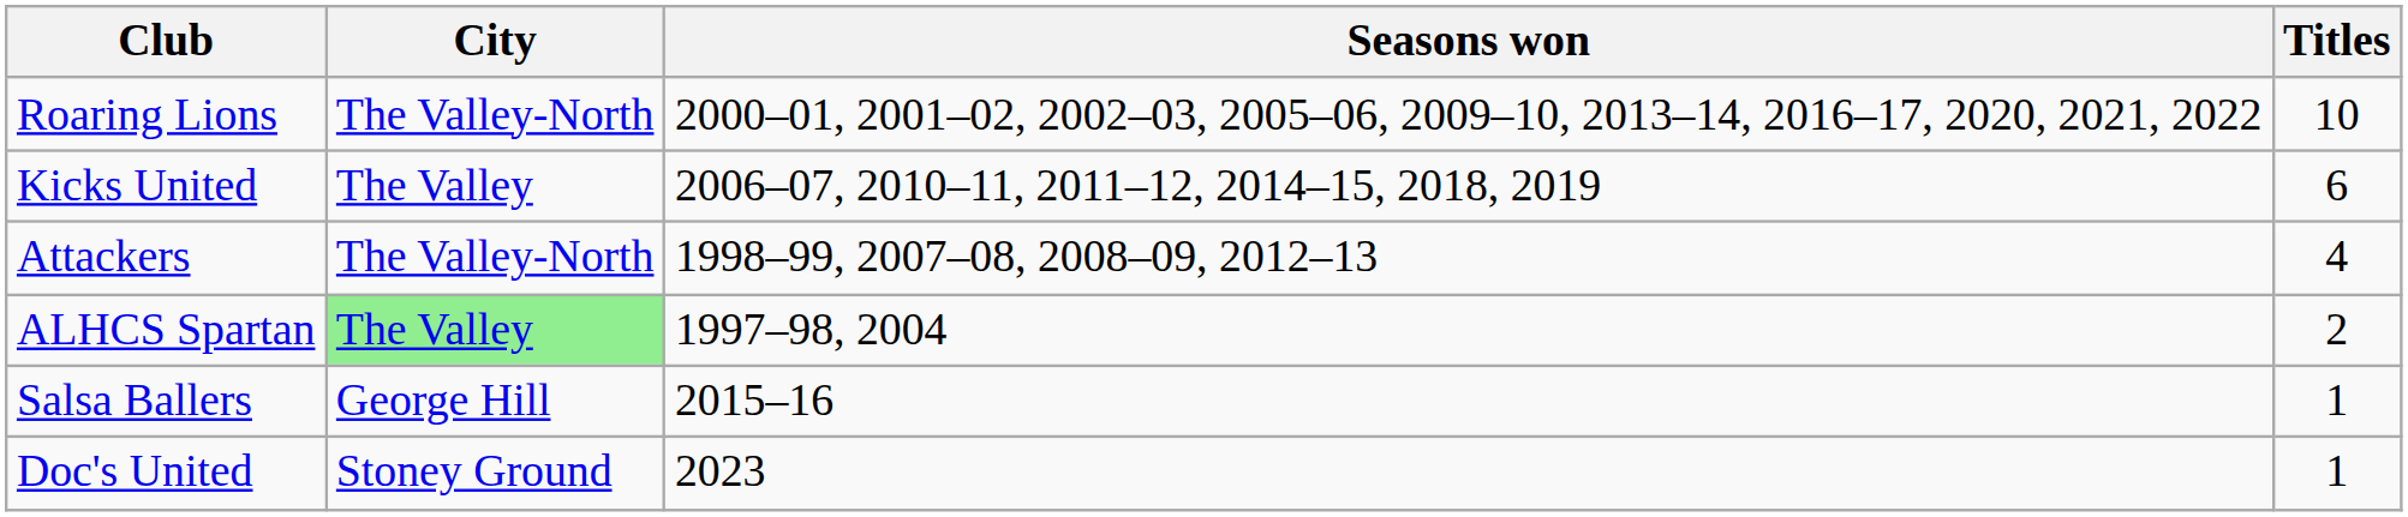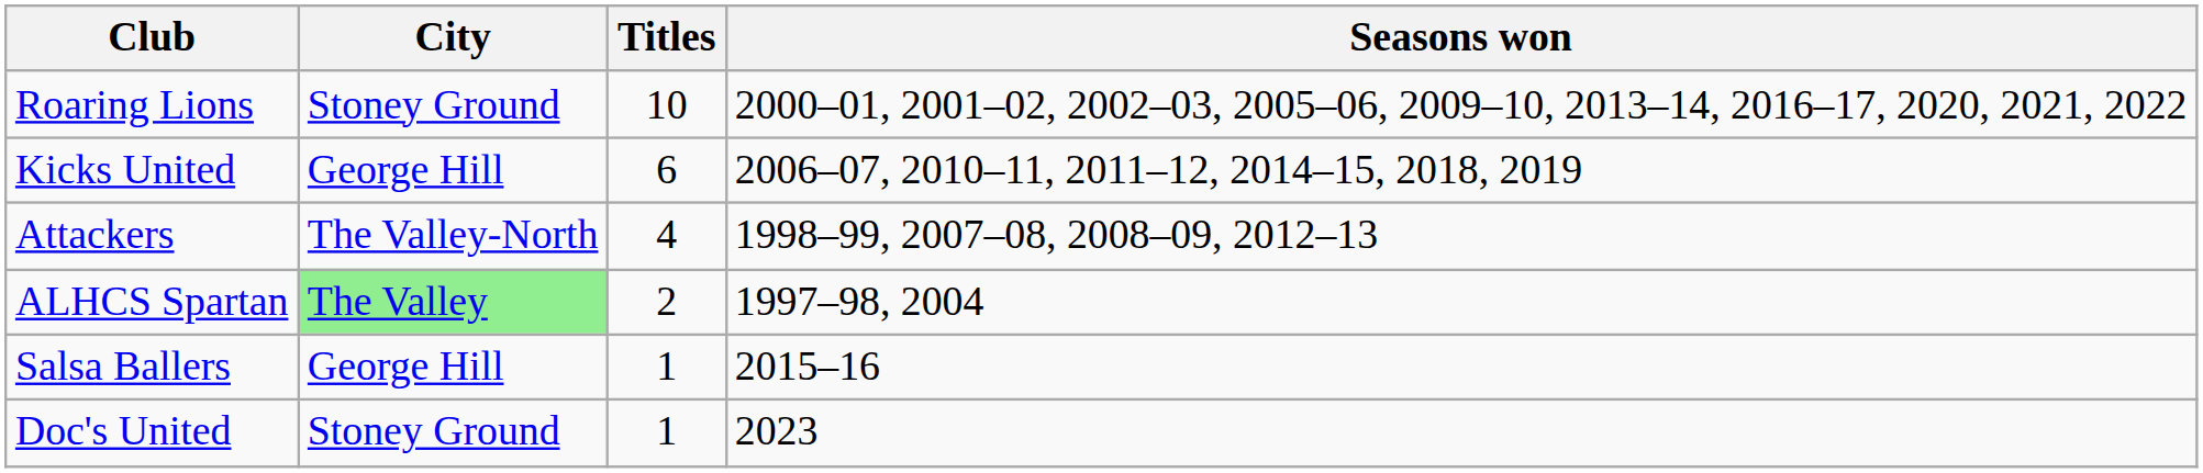columns swapped: Titles <-> Seasons won
Roaring Lions | City: The Valley-North -> Stoney Ground
Kicks United | City: The Valley -> George Hill
